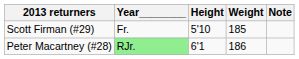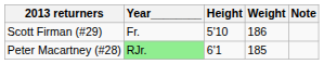Scott Firman (#29) | Weight: 185 -> 186
Peter Macartney (#28) | Weight: 186 -> 185
